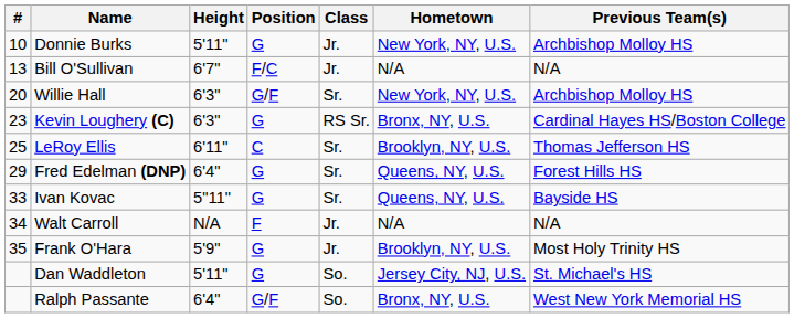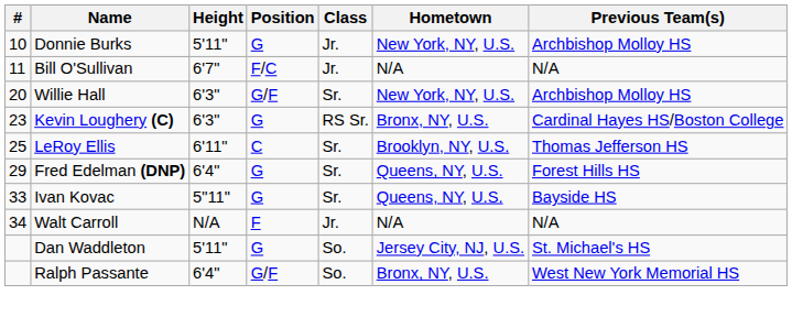Bill O'Sullivan | #: 13 -> 11
- row: 35 | Frank O'Hara | 5'9" | G | Jr. | Brooklyn, NY, U.S. | Most Holy Trinity HS
